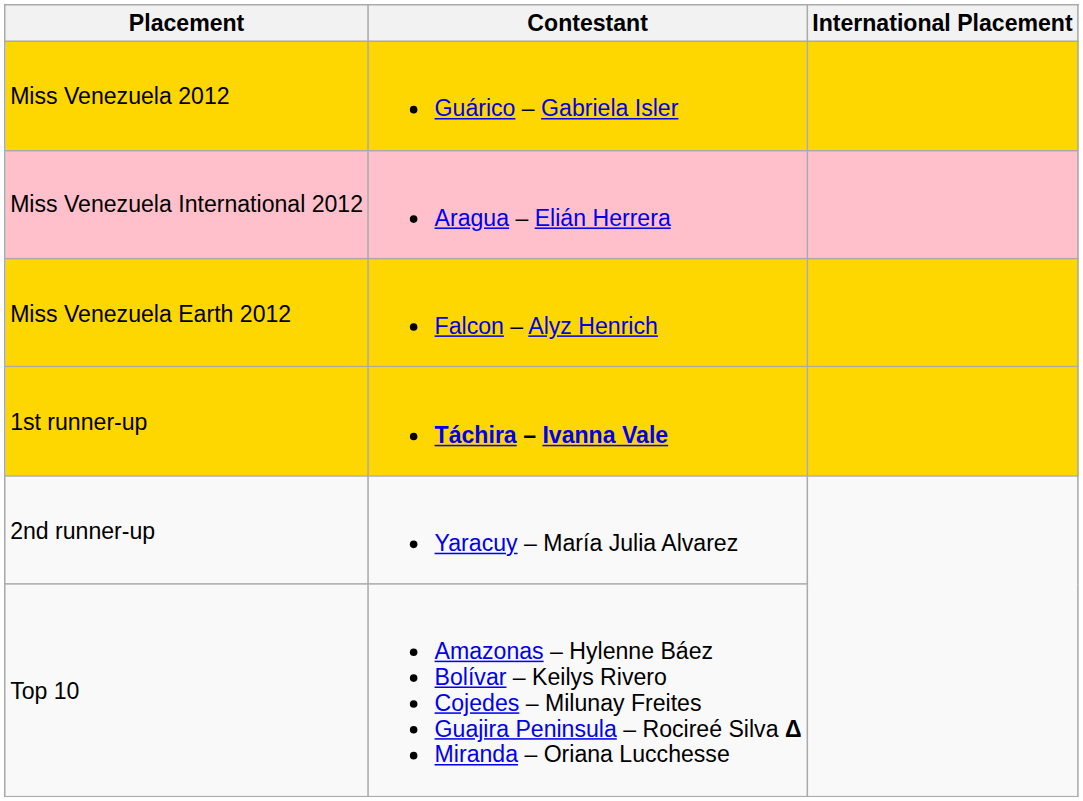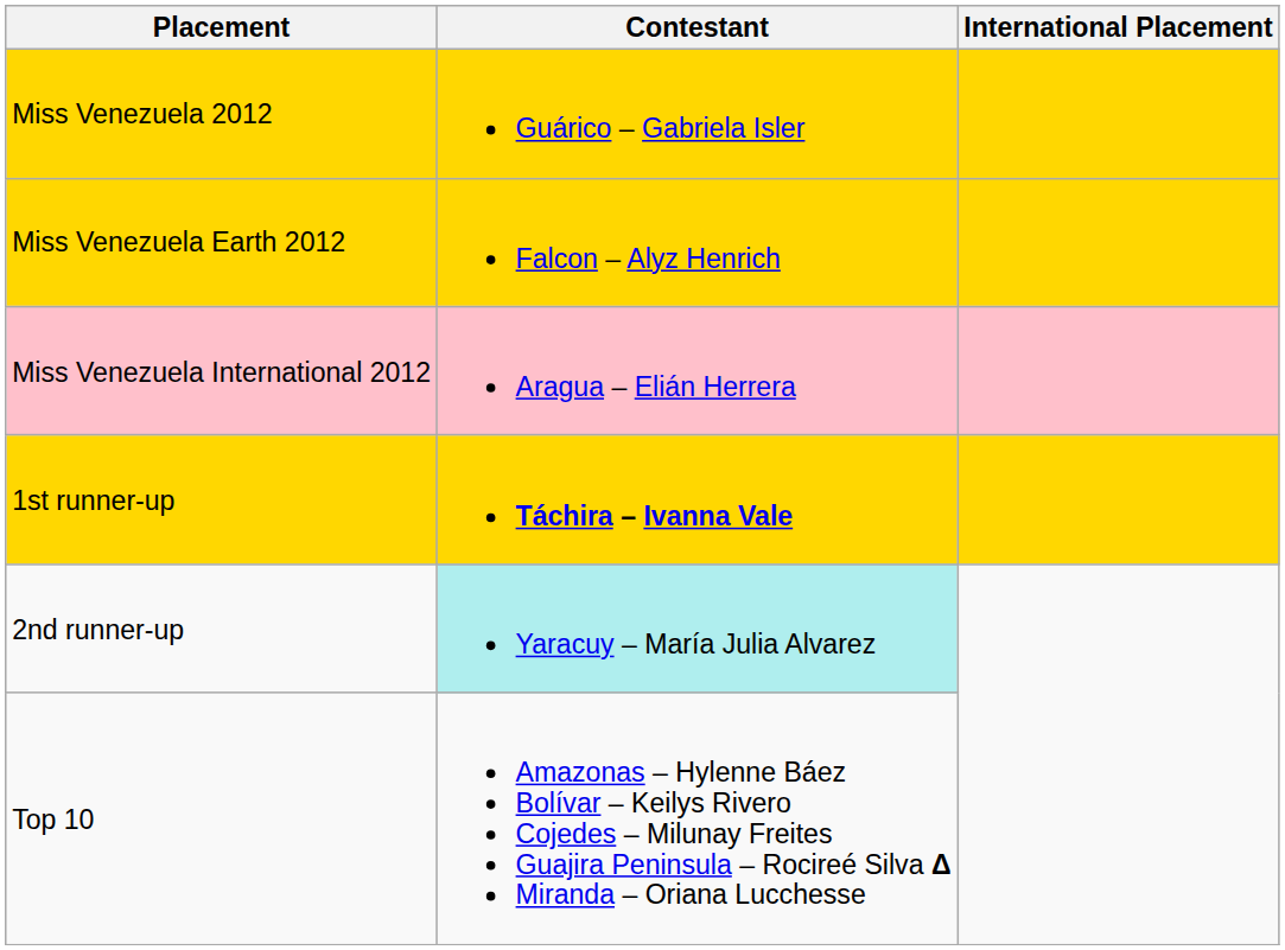rows swapped: Miss Venezuela International 2012 <-> Miss Venezuela Earth 2012
2nd runner-up | Contestant: no background -> paleturquoise background
